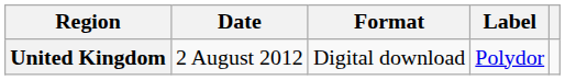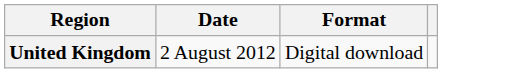- column: Label | Polydor
